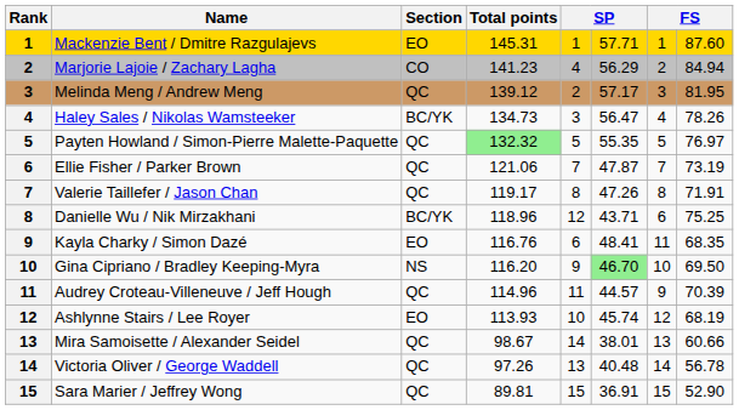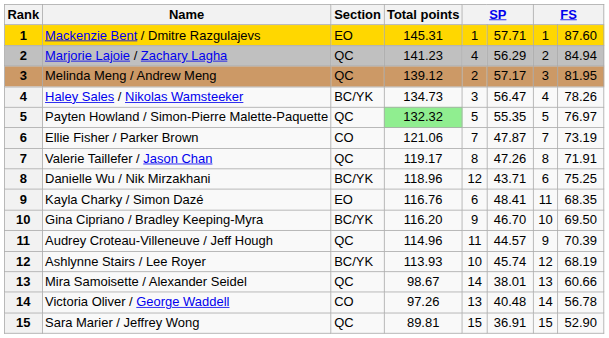Marjorie Lajoie / Zachary Lagha | Section: CO -> QC
Ellie Fisher / Parker Brown | Section: QC -> CO
Gina Cipriano / Bradley Keeping-Myra | Section: NS -> BC/YK
Gina Cipriano / Bradley Keeping-Myra | column 6: lightgreen background -> no background
Ashlynne Stairs / Lee Royer | Section: EO -> BC/YK
Victoria Oliver / George Waddell | Section: QC -> CO
